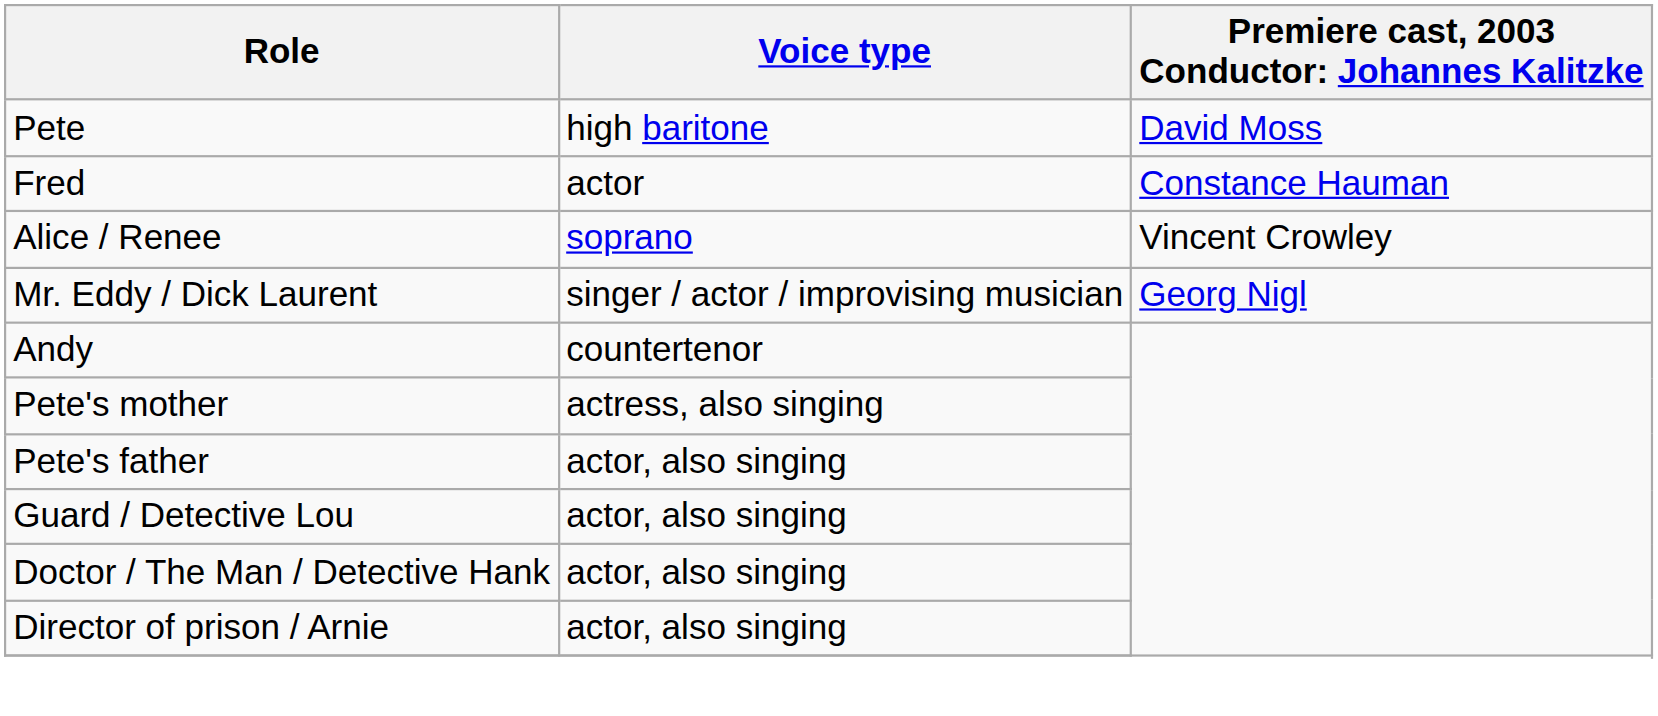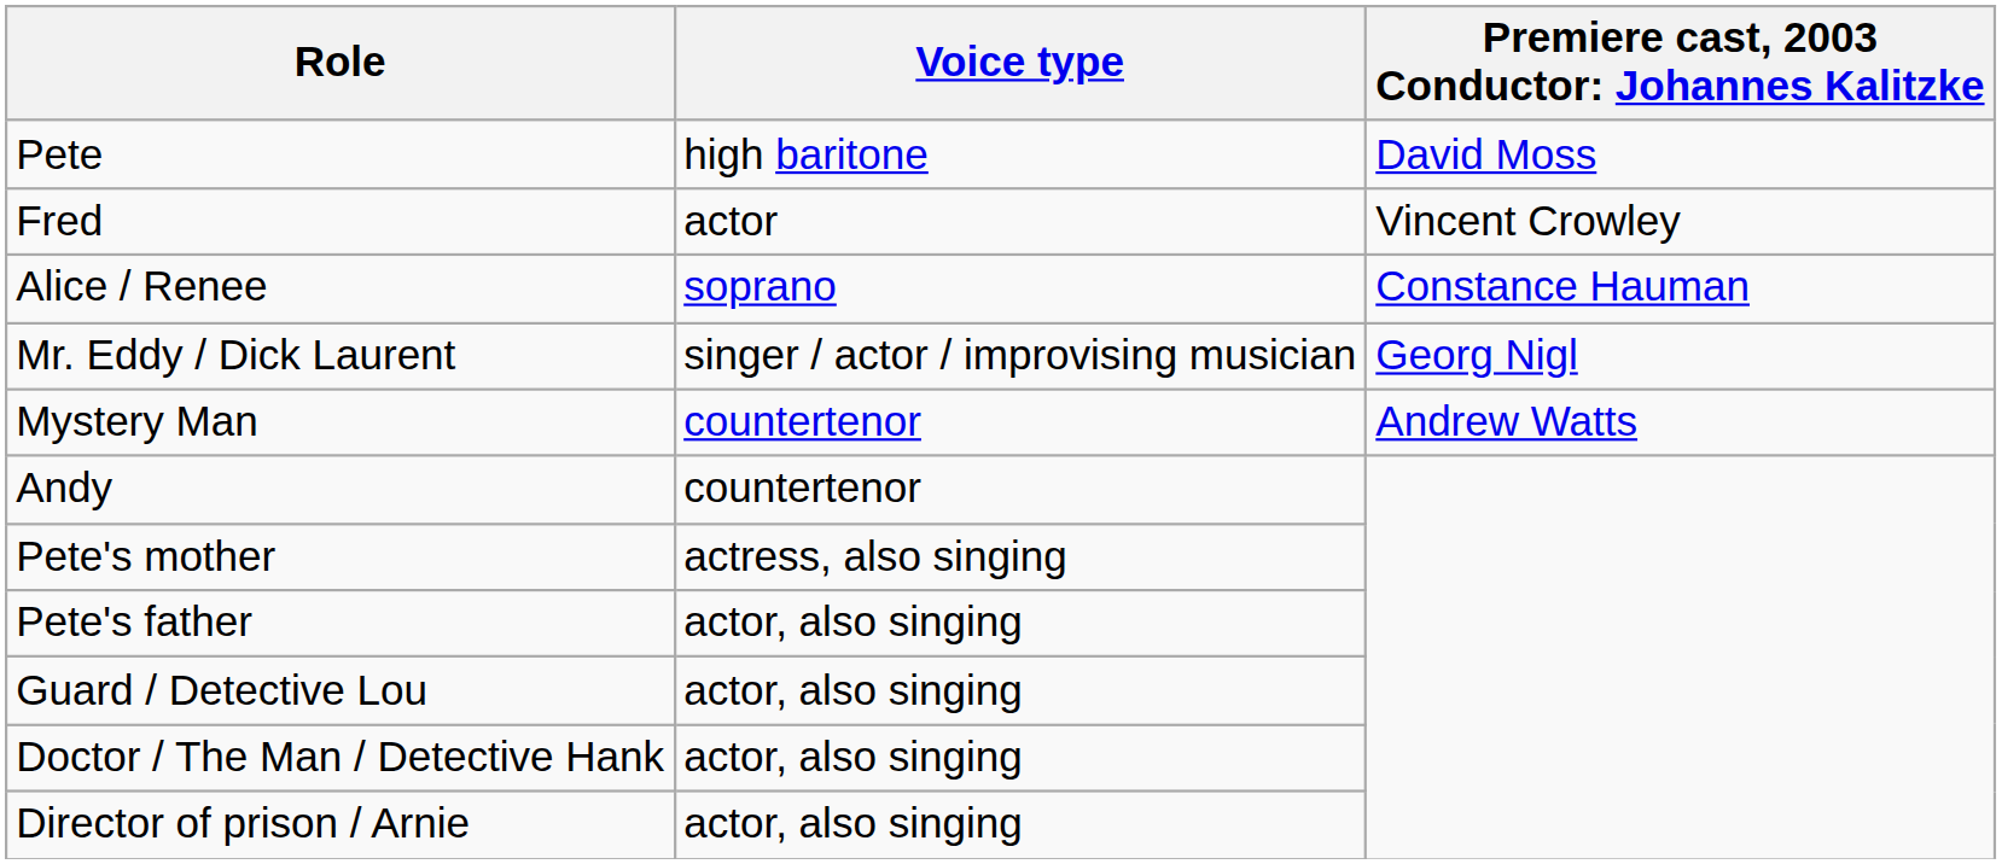Fred | column 3: Constance Hauman -> Vincent Crowley
Alice / Renee | column 3: Vincent Crowley -> Constance Hauman
+ row: Mystery Man | countertenor | Andrew Watts
